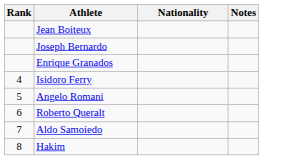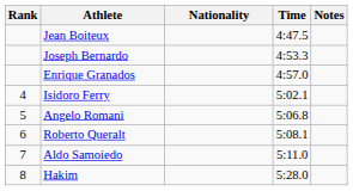+ column: Time | 4:47.5 | 4:53.3 | 4:57.0 | 5:02.1 | 5:06.8 | 5:08.1 | 5:11.0 | 5:28.0
